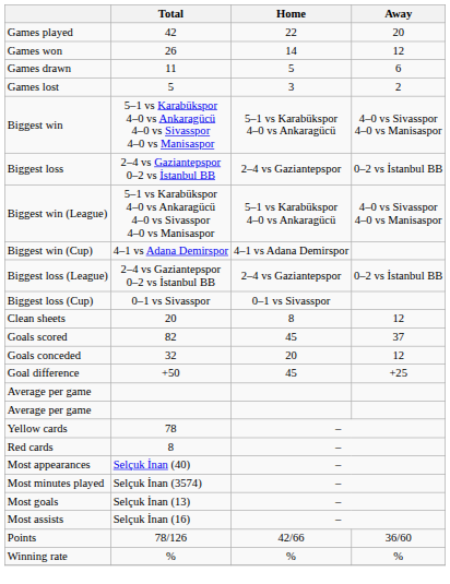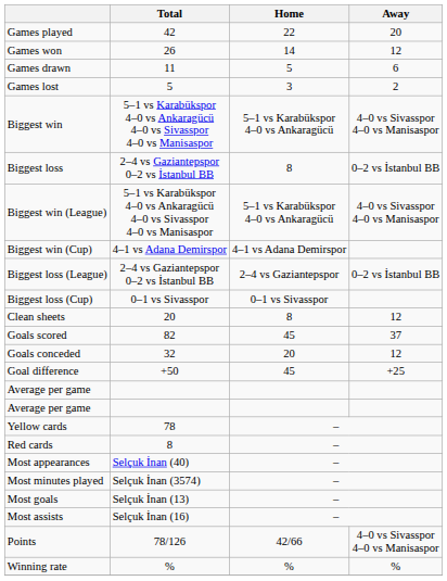Biggest loss | Home: 2–4 vs Gaziantepspor -> 8
Points | Away: 36/60 -> 4–0 vs Sivasspor 4–0 vs Manisaspor
